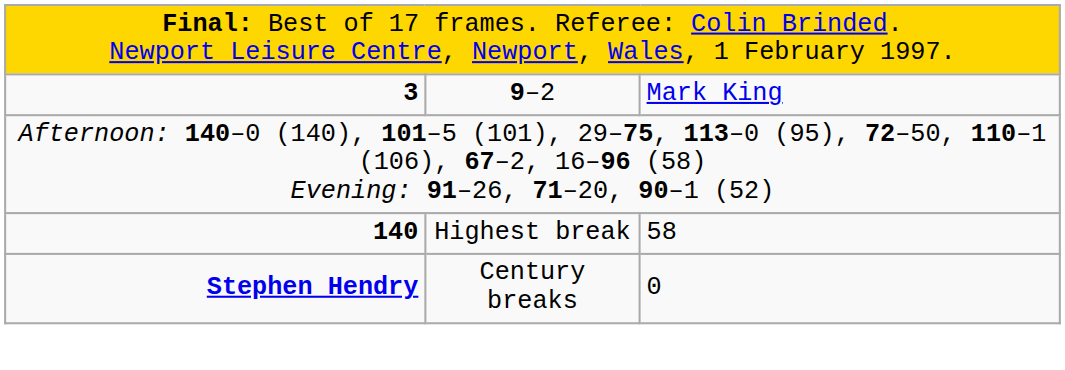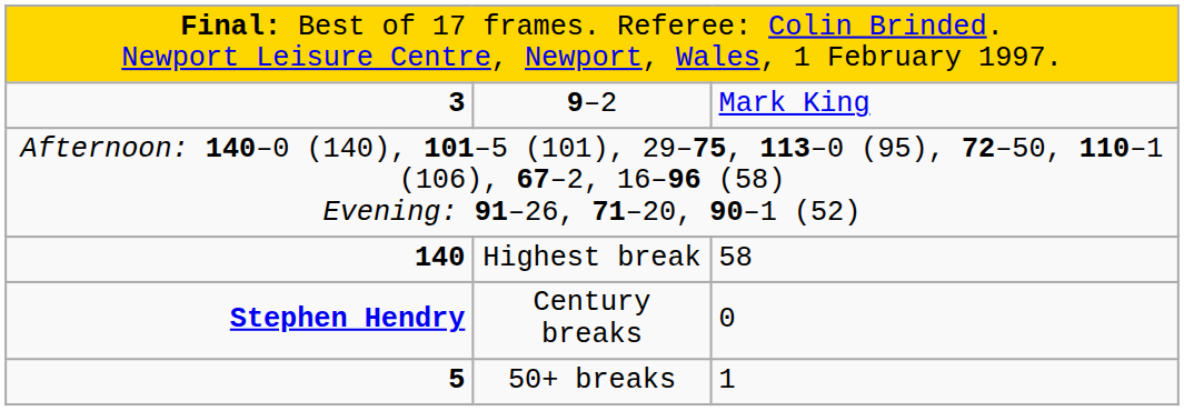+ row: 5 | 50+ breaks | 1
